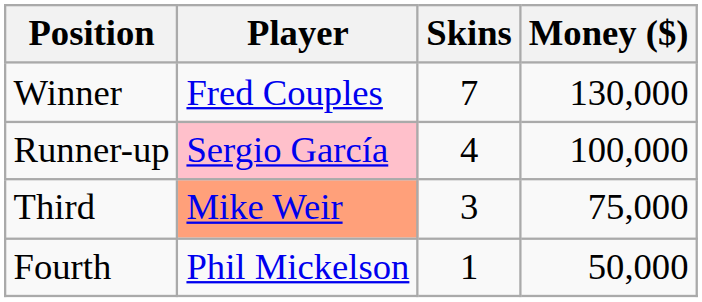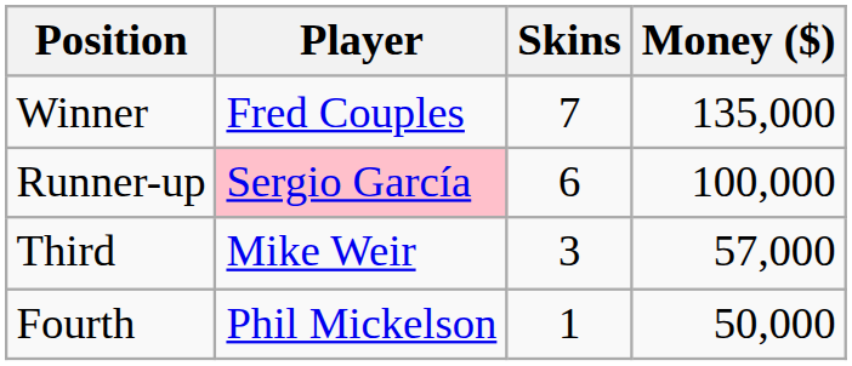Winner | Money ($): 130,000 -> 135,000
Runner-up | Skins: 4 -> 6
Third | Player: lightsalmon background -> no background
Third | Money ($): 75,000 -> 57,000
